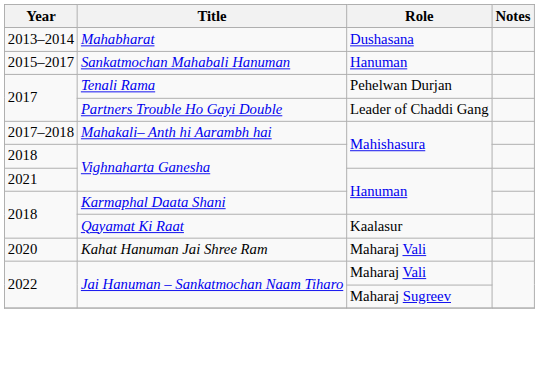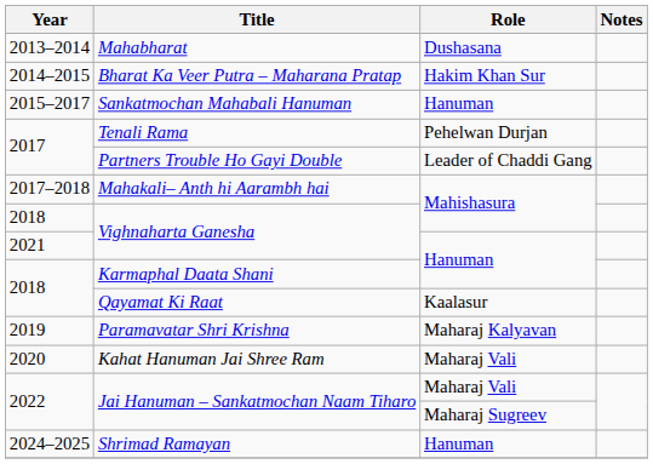+ row: 2014–2015 | Bharat Ka Veer Putra – Maharana Pratap | Hakim Khan Sur
+ row: 2019 | Paramavatar Shri Krishna | Maharaj Kalyavan
+ row: 2024–2025 | Shrimad Ramayan | Hanuman
